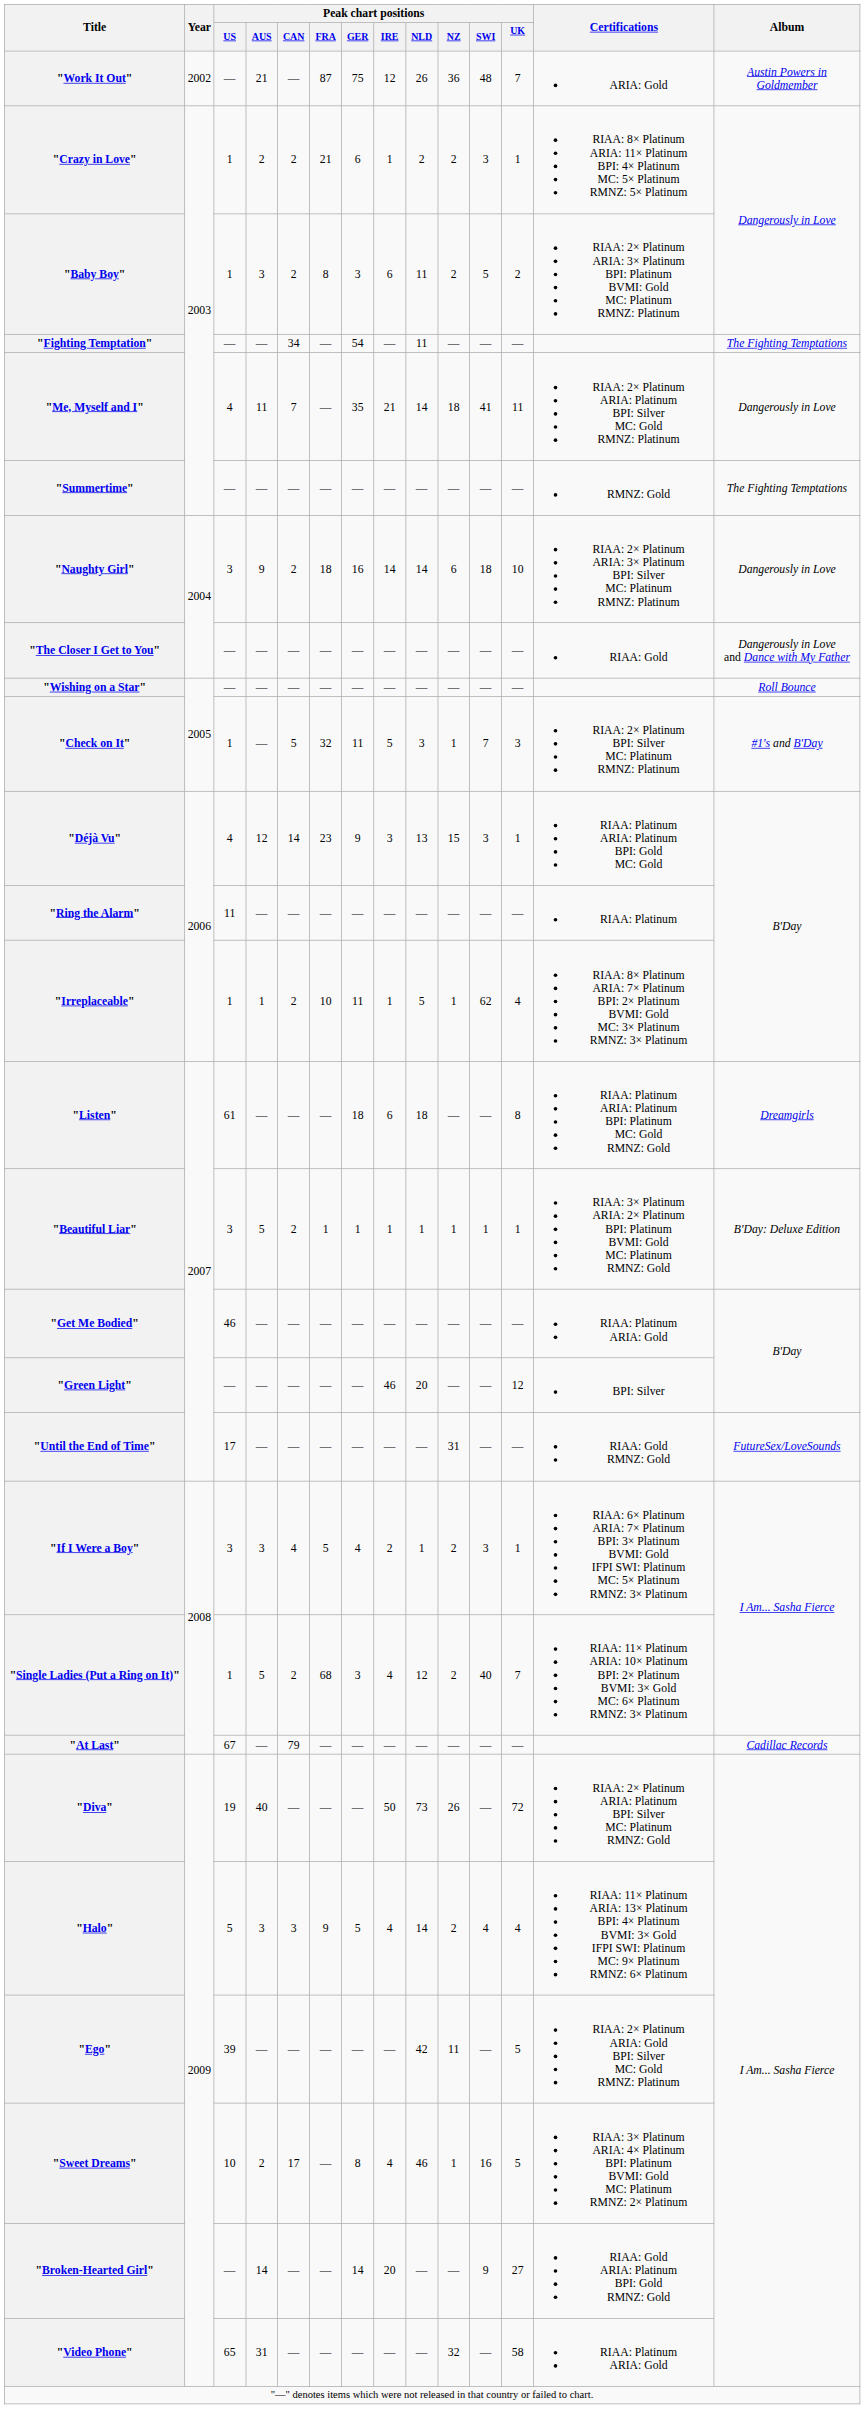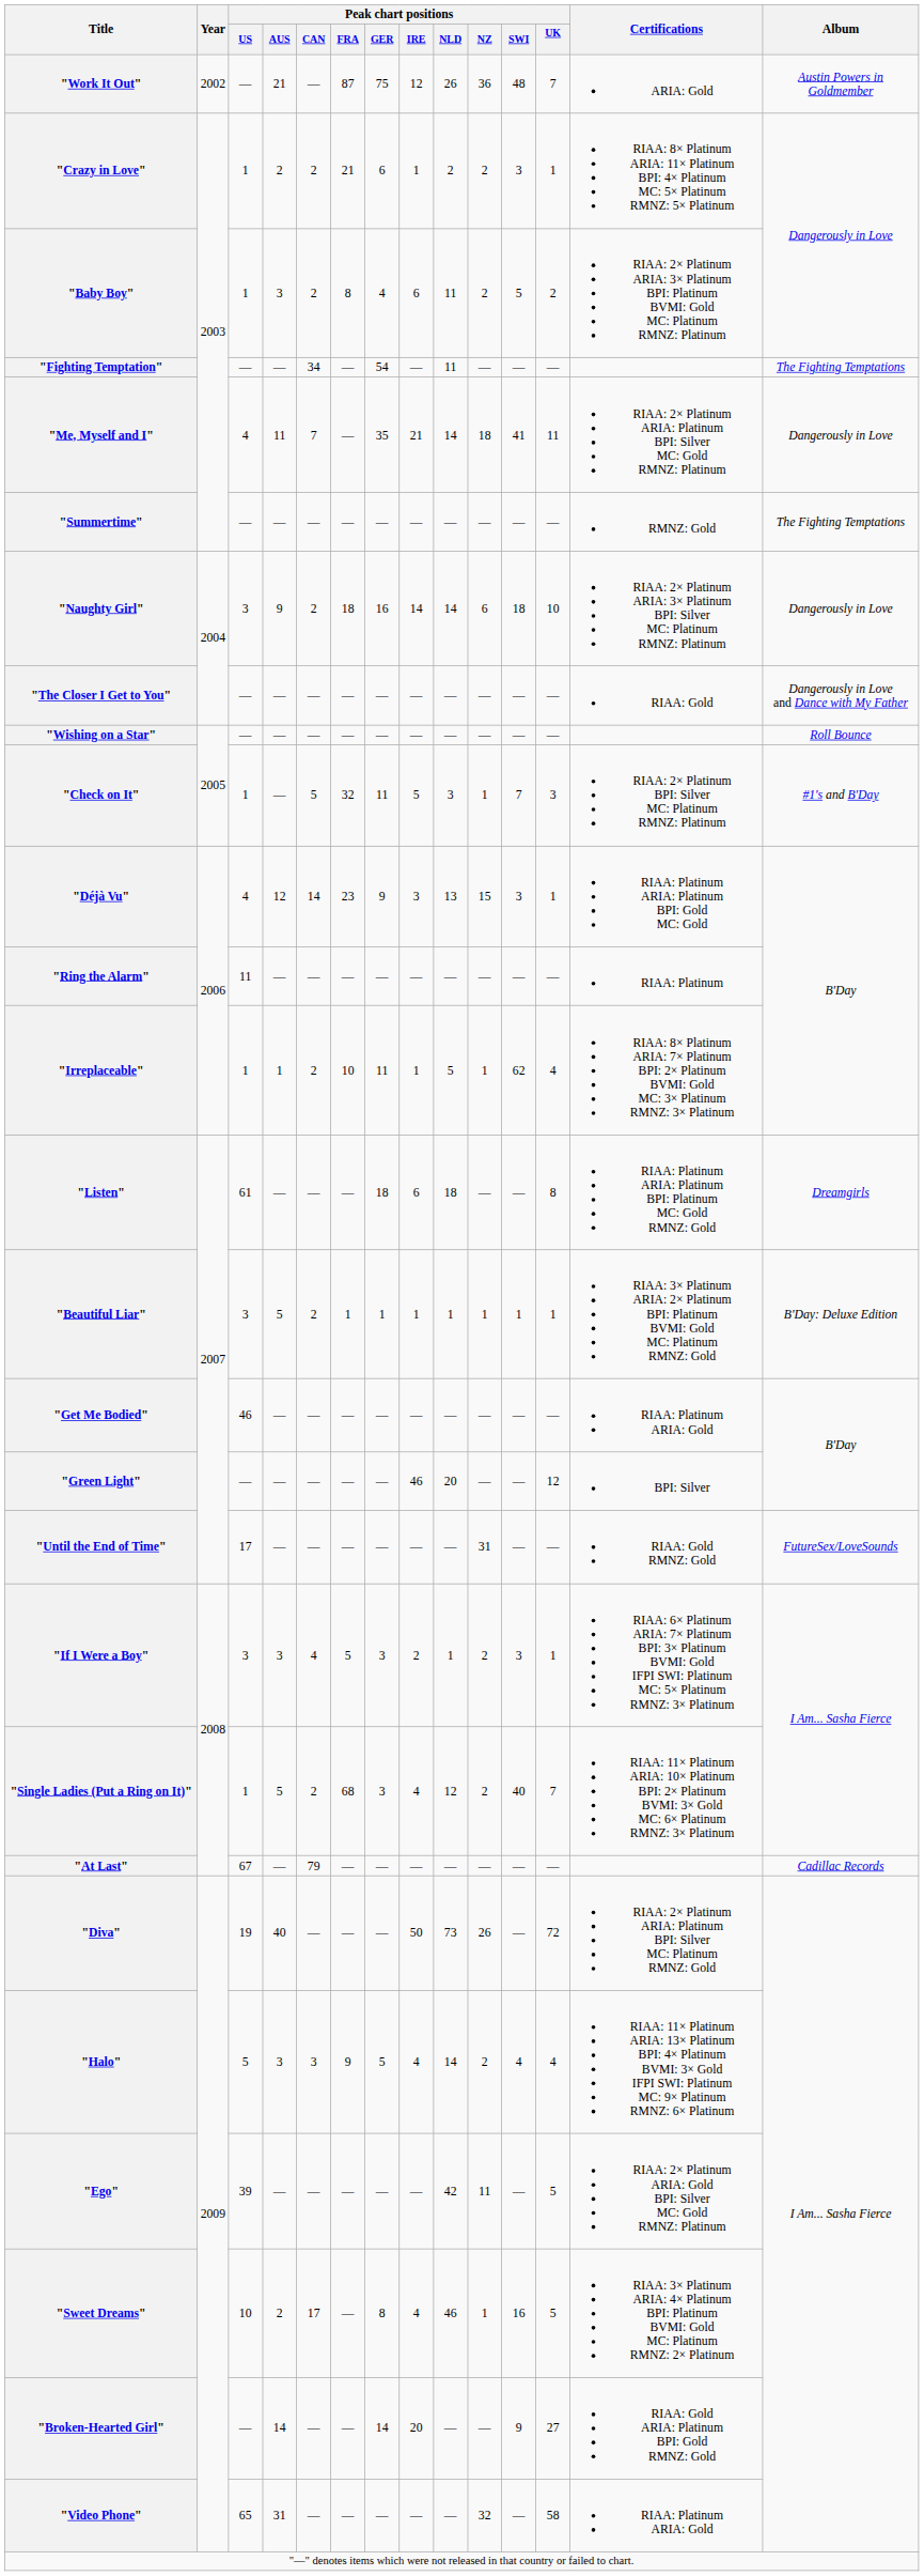"Baby Boy" | Peak chart positions / GER: 3 -> 4
"If I Were a Boy" | Peak chart positions / GER: 4 -> 3
